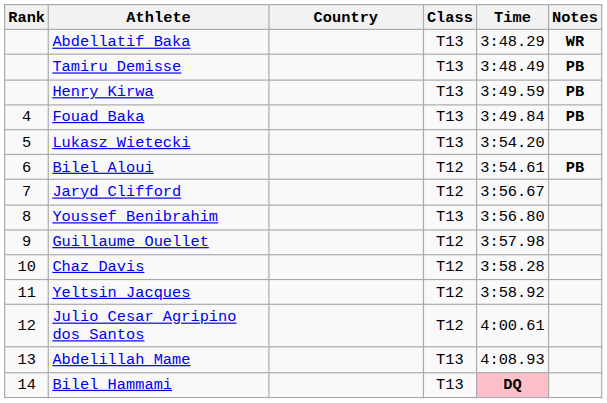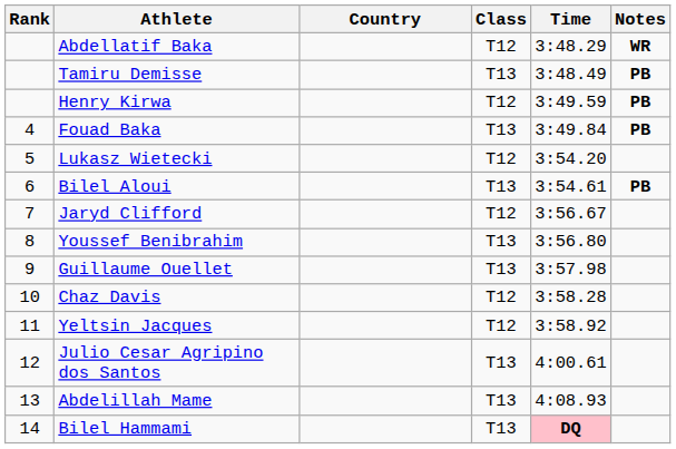Abdellatif Baka | Class: T13 -> T12
Henry Kirwa | Class: T13 -> T12
Lukasz Wietecki | Class: T13 -> T12
Bilel Aloui | Class: T12 -> T13
Guillaume Ouellet | Class: T12 -> T13
Julio Cesar Agripino dos Santos | Class: T12 -> T13
